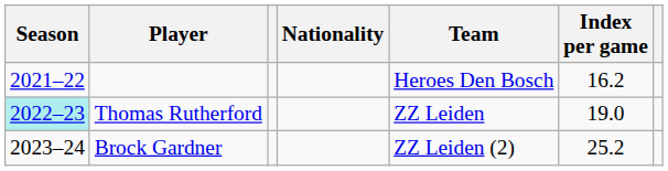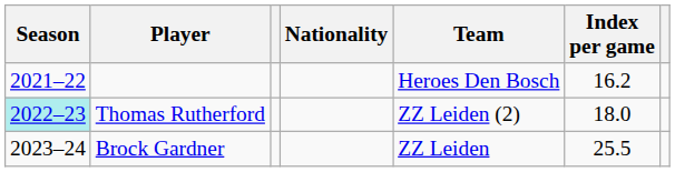Thomas Rutherford | Team: ZZ Leiden -> ZZ Leiden (2)
Thomas Rutherford | Index per game: 19.0 -> 18.0
Brock Gardner | Team: ZZ Leiden (2) -> ZZ Leiden
Brock Gardner | Index per game: 25.2 -> 25.5
